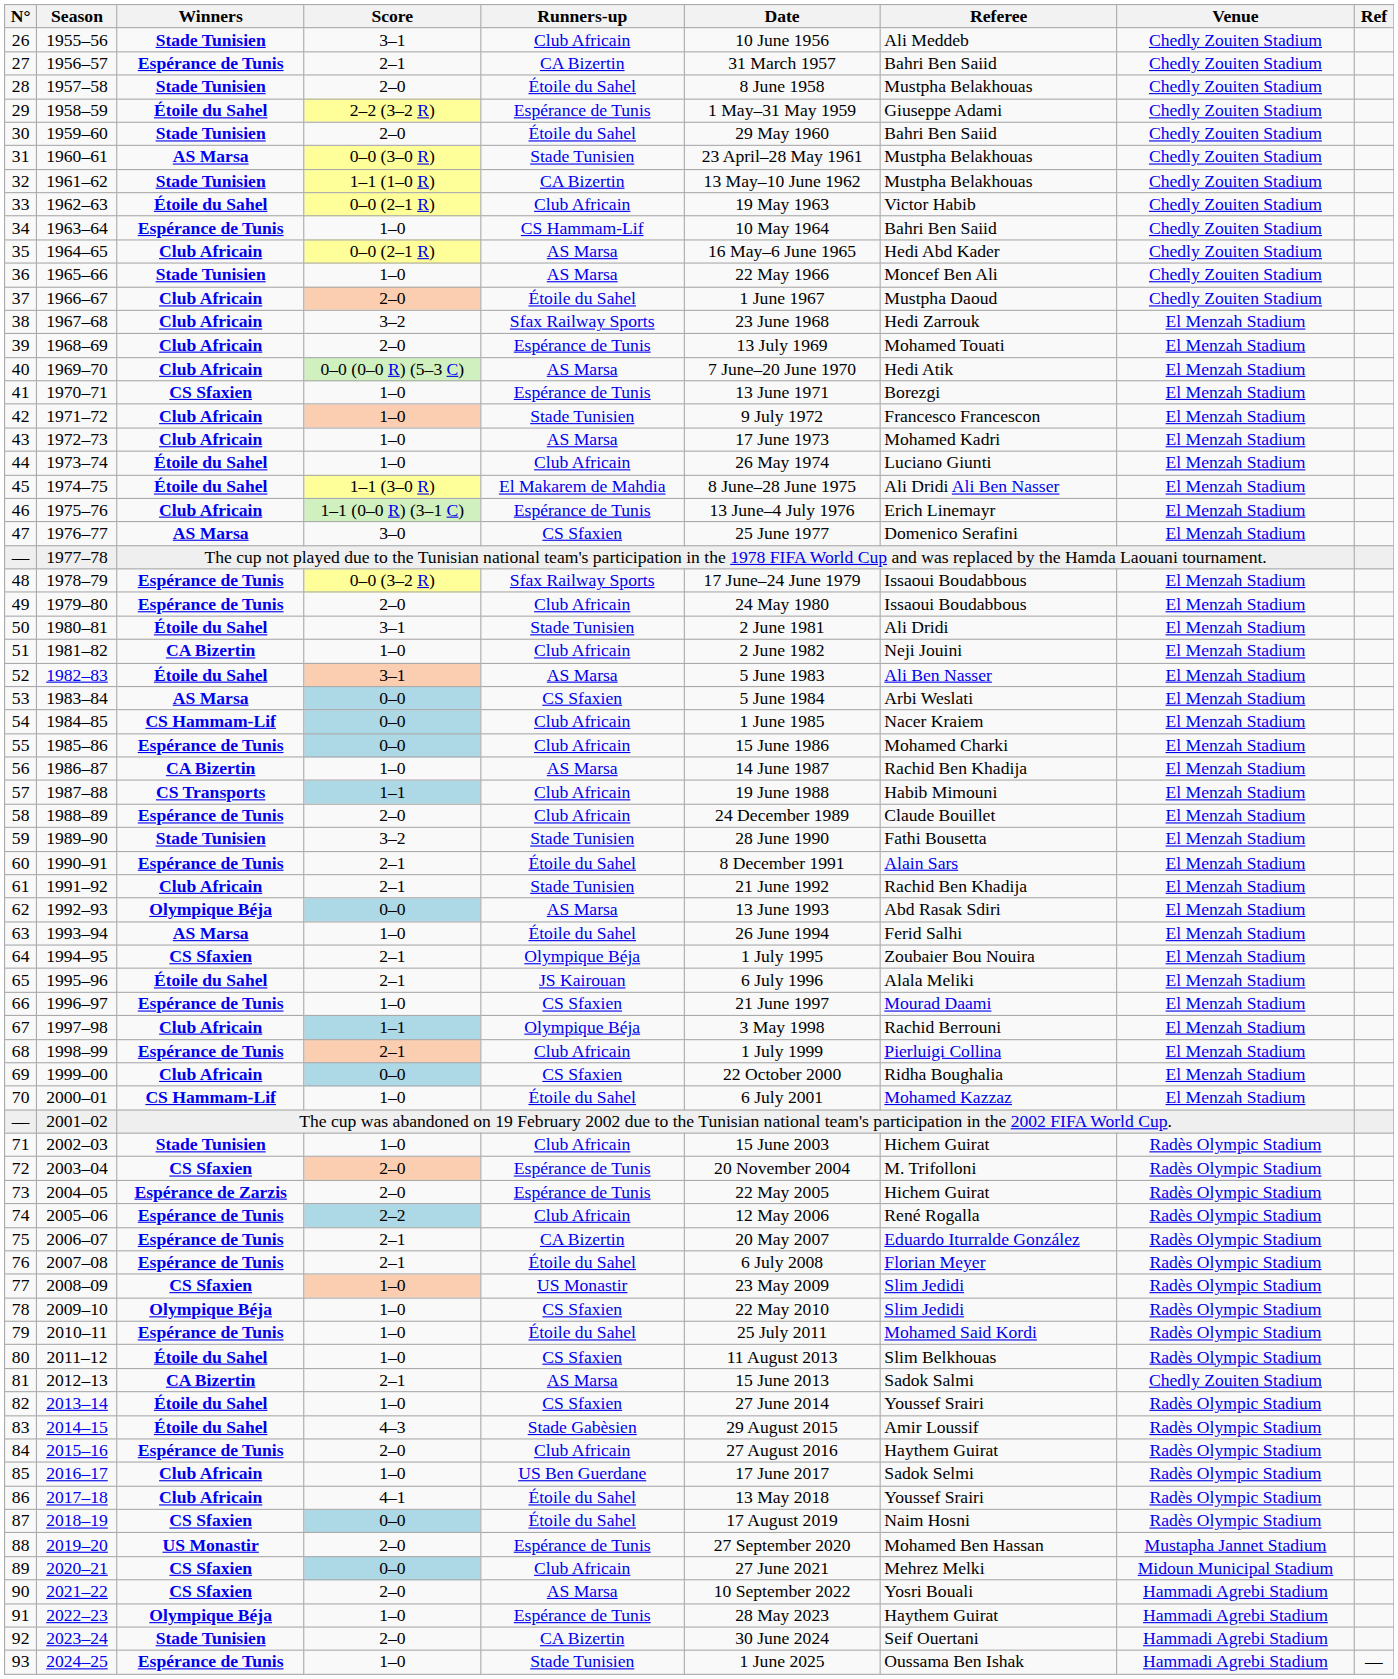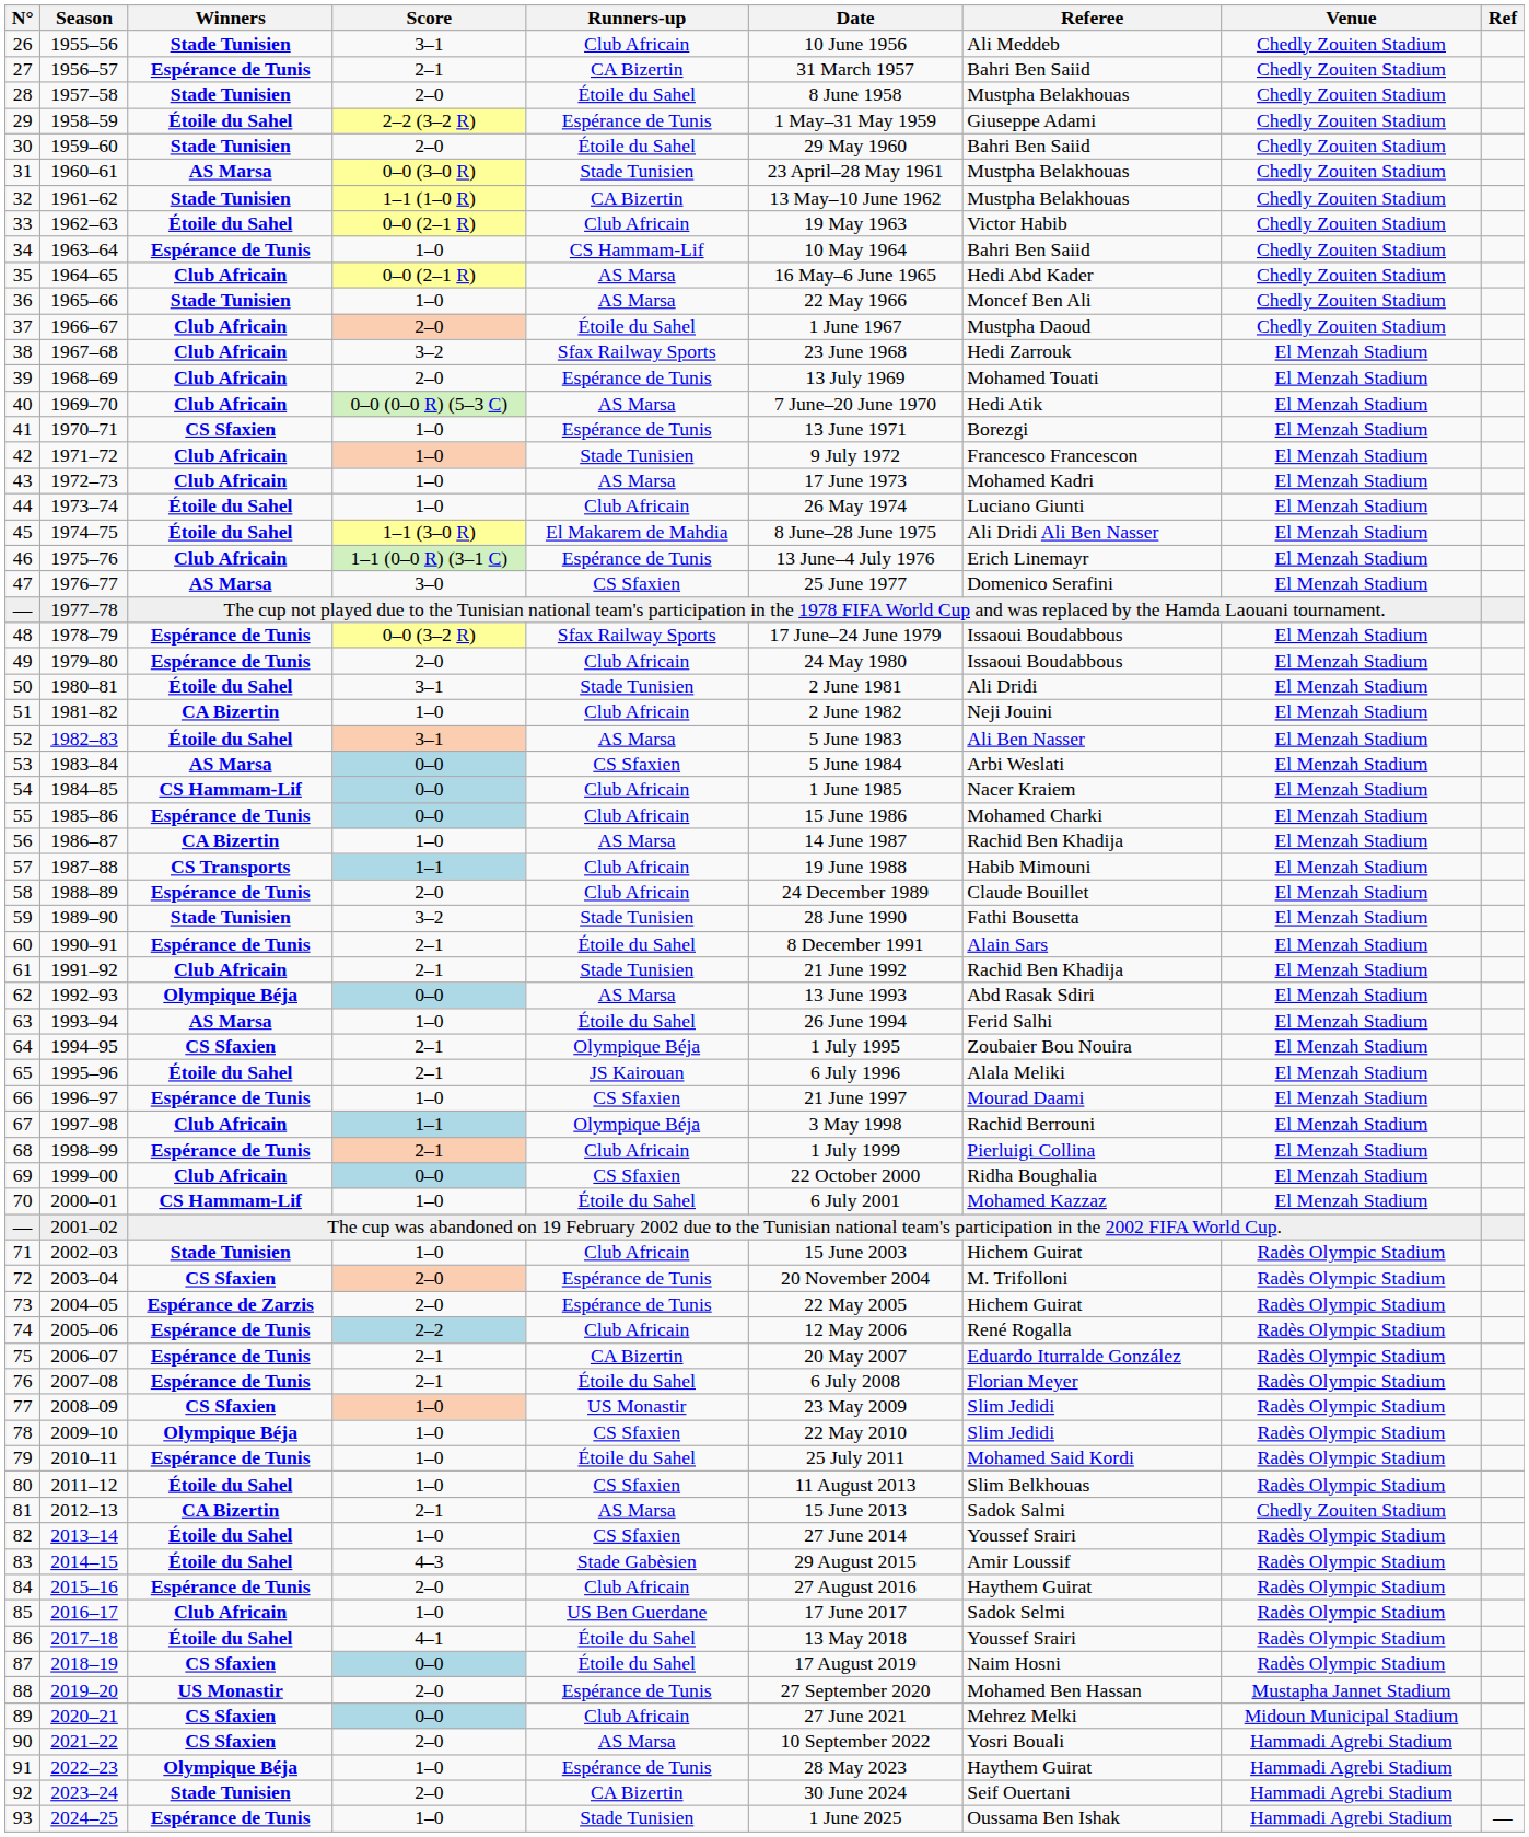2017–18 | Winners: Club Africain -> Étoile du Sahel
